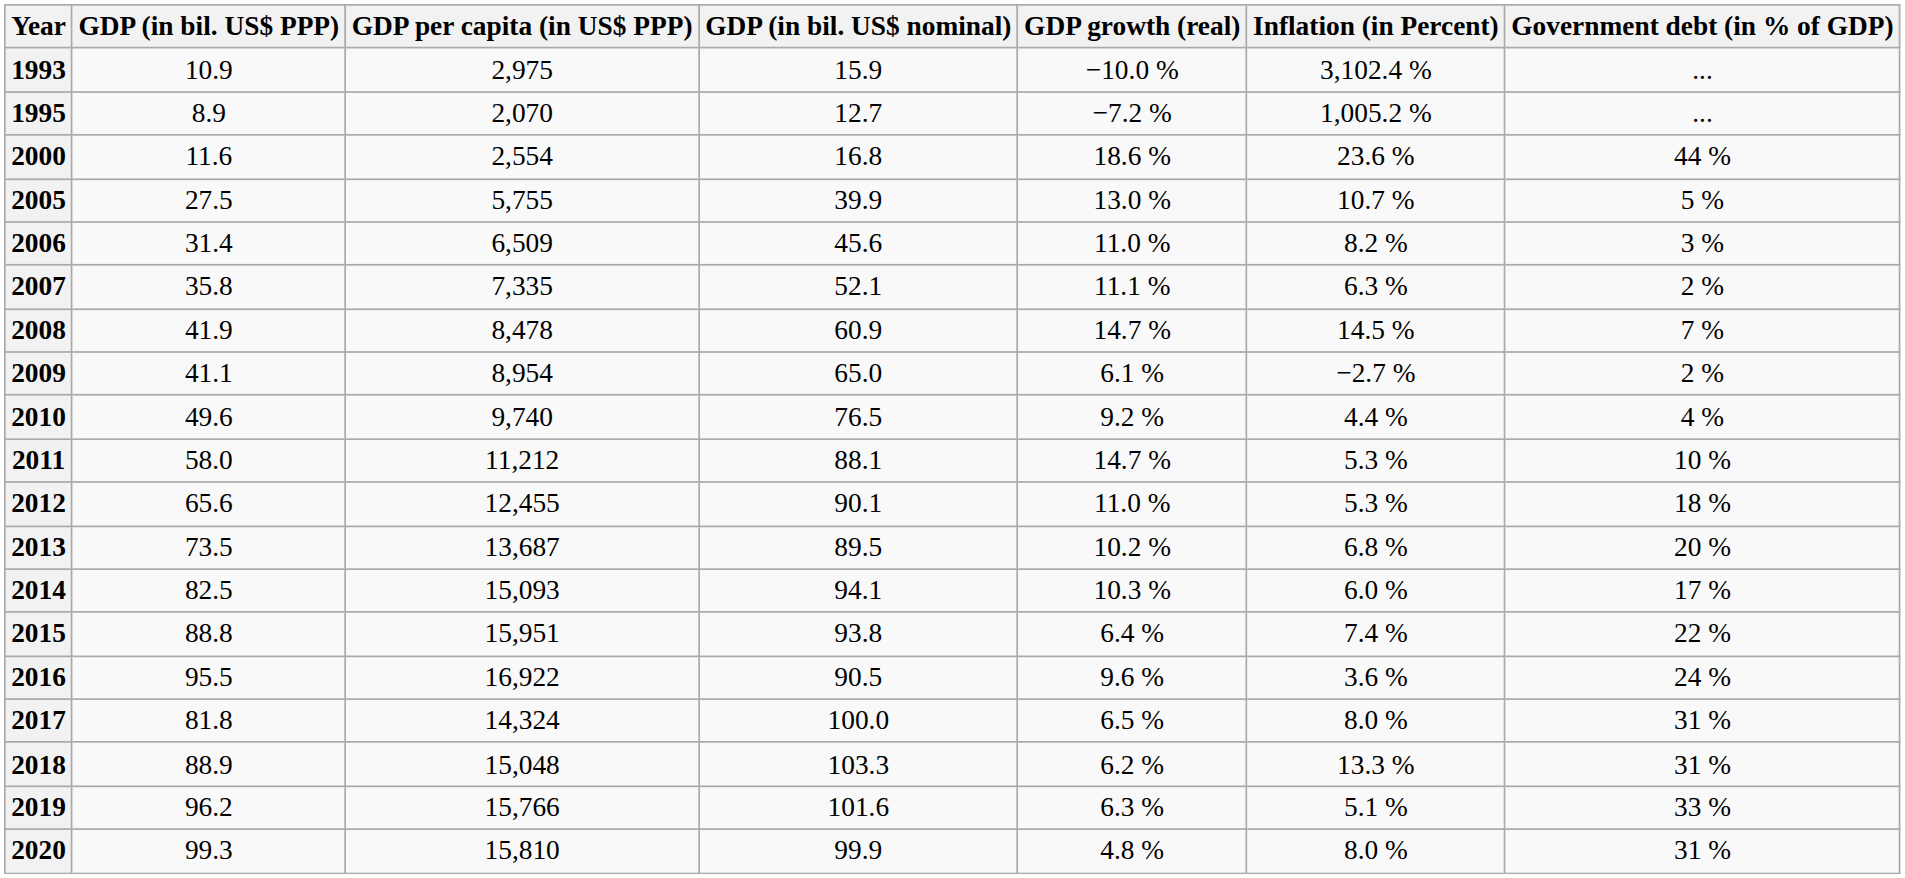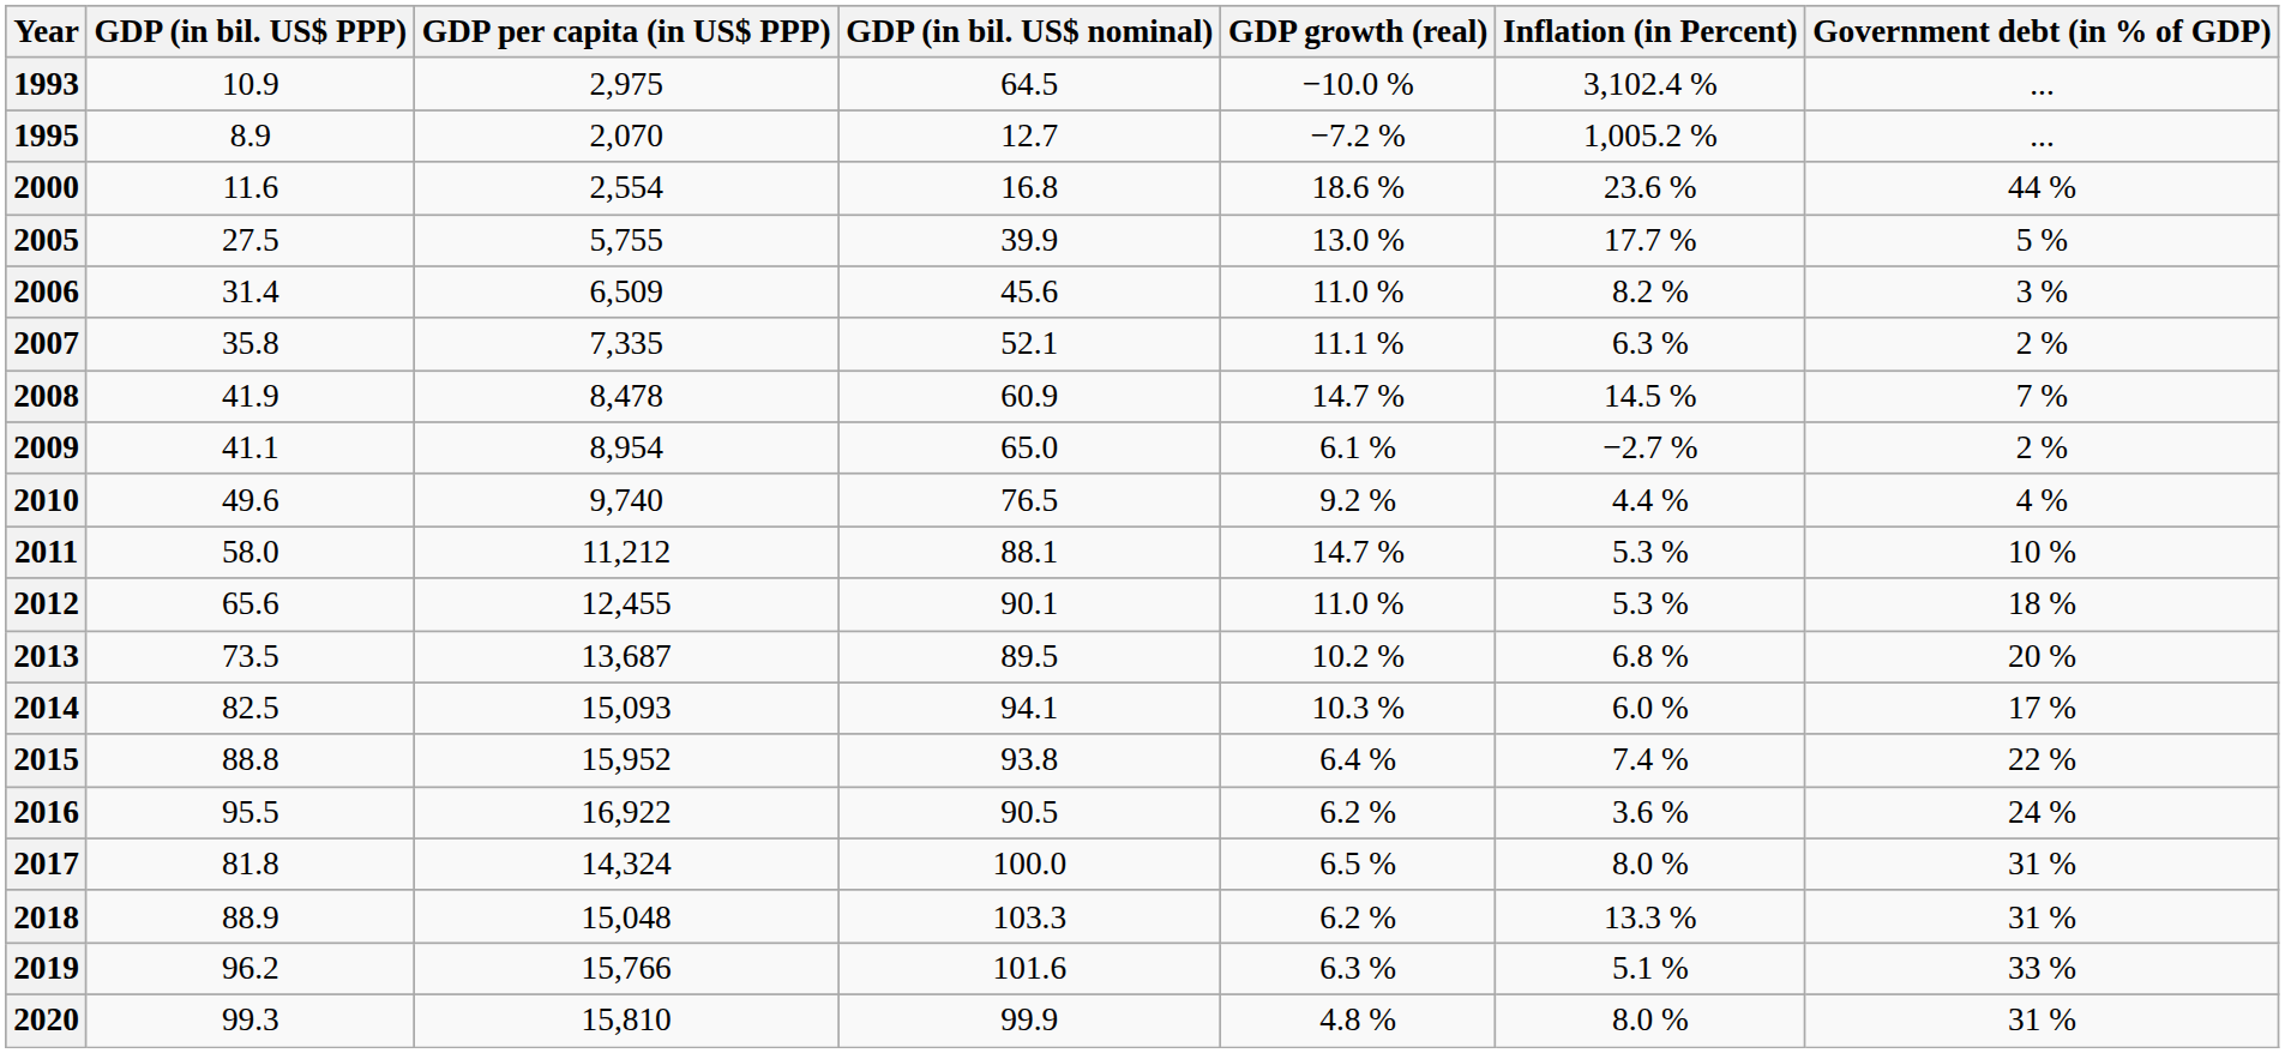1993 | GDP (in bil. US$ nominal): 15.9 -> 64.5
2005 | Inflation (in Percent): 10.7 % -> 17.7 %
2015 | GDP per capita (in US$ PPP): 15,951 -> 15,952
2016 | GDP growth (real): 9.6 % -> 6.2 %
